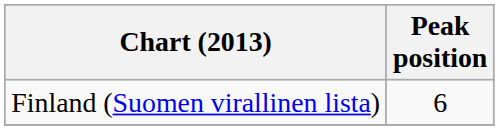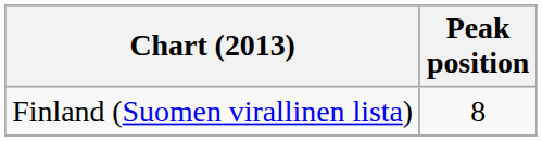Finland (Suomen virallinen lista) | Peak position: 6 -> 8
